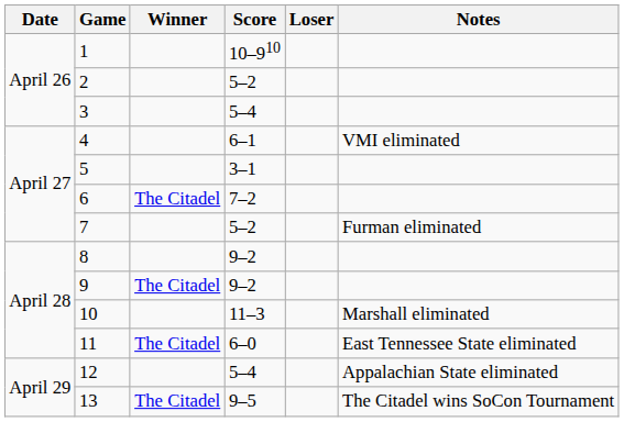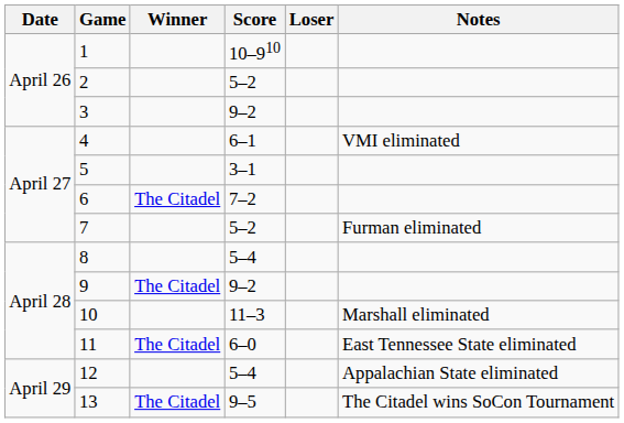3 | Score: 5–4 -> 9–2
8 | Score: 9–2 -> 5–4
